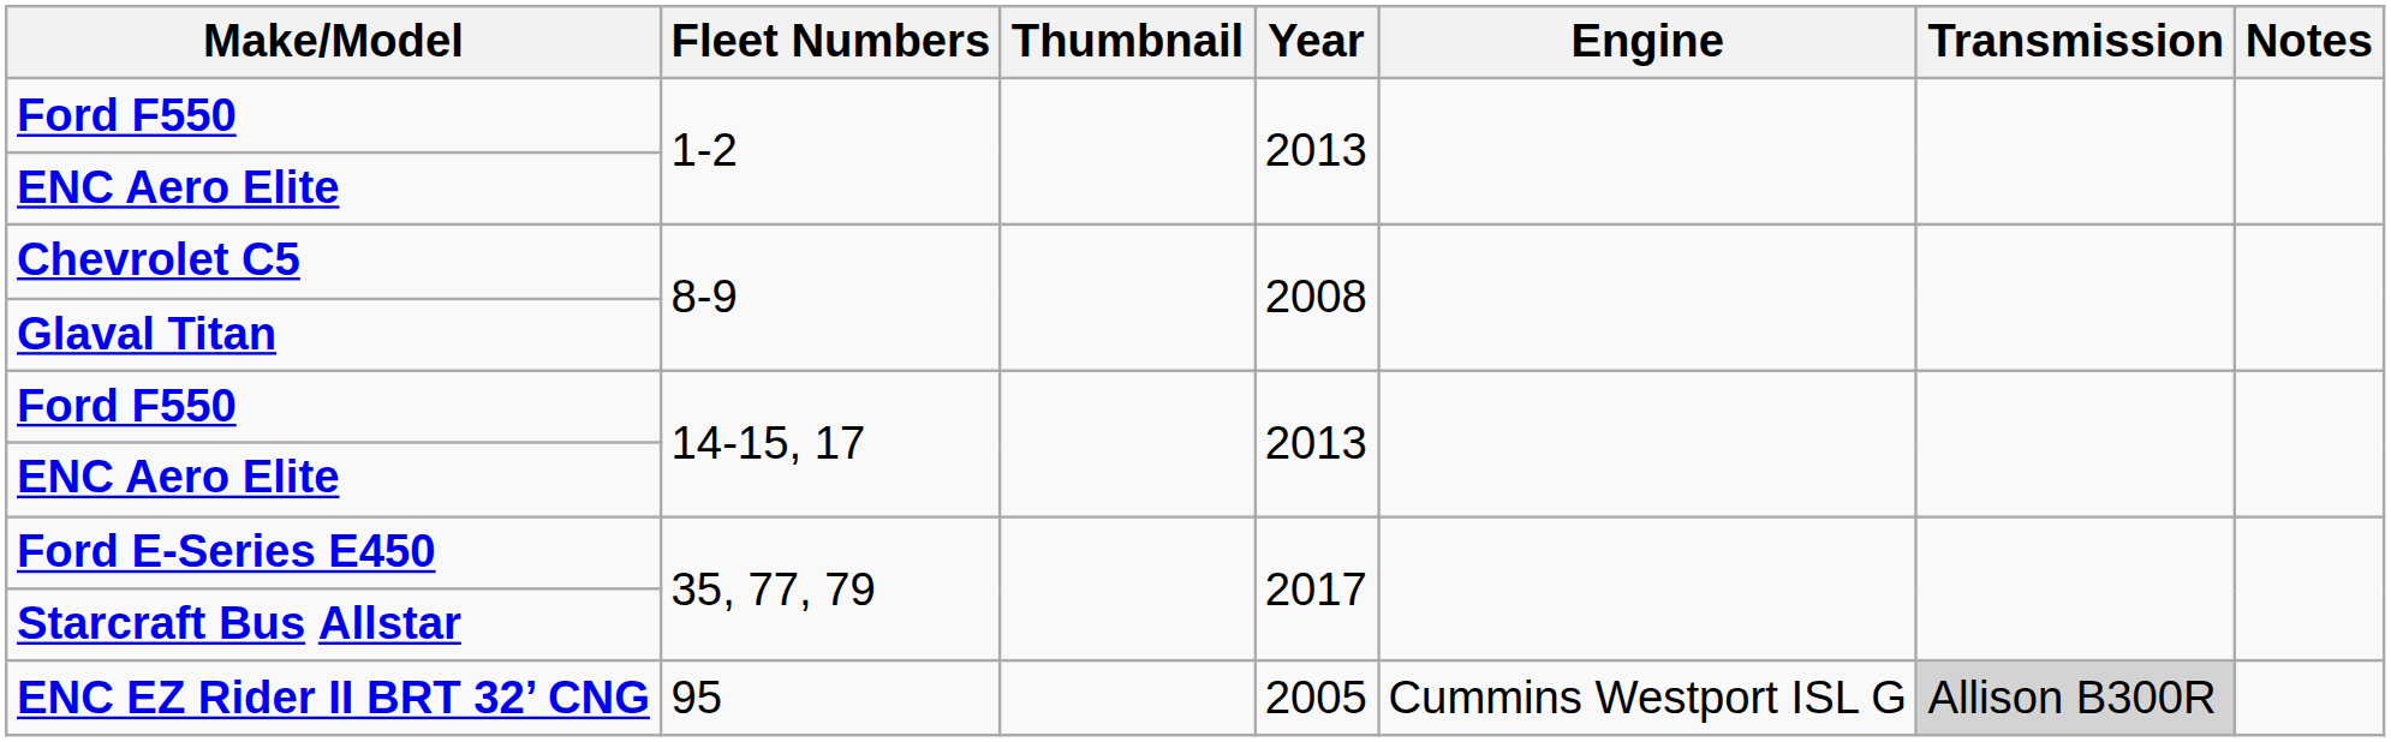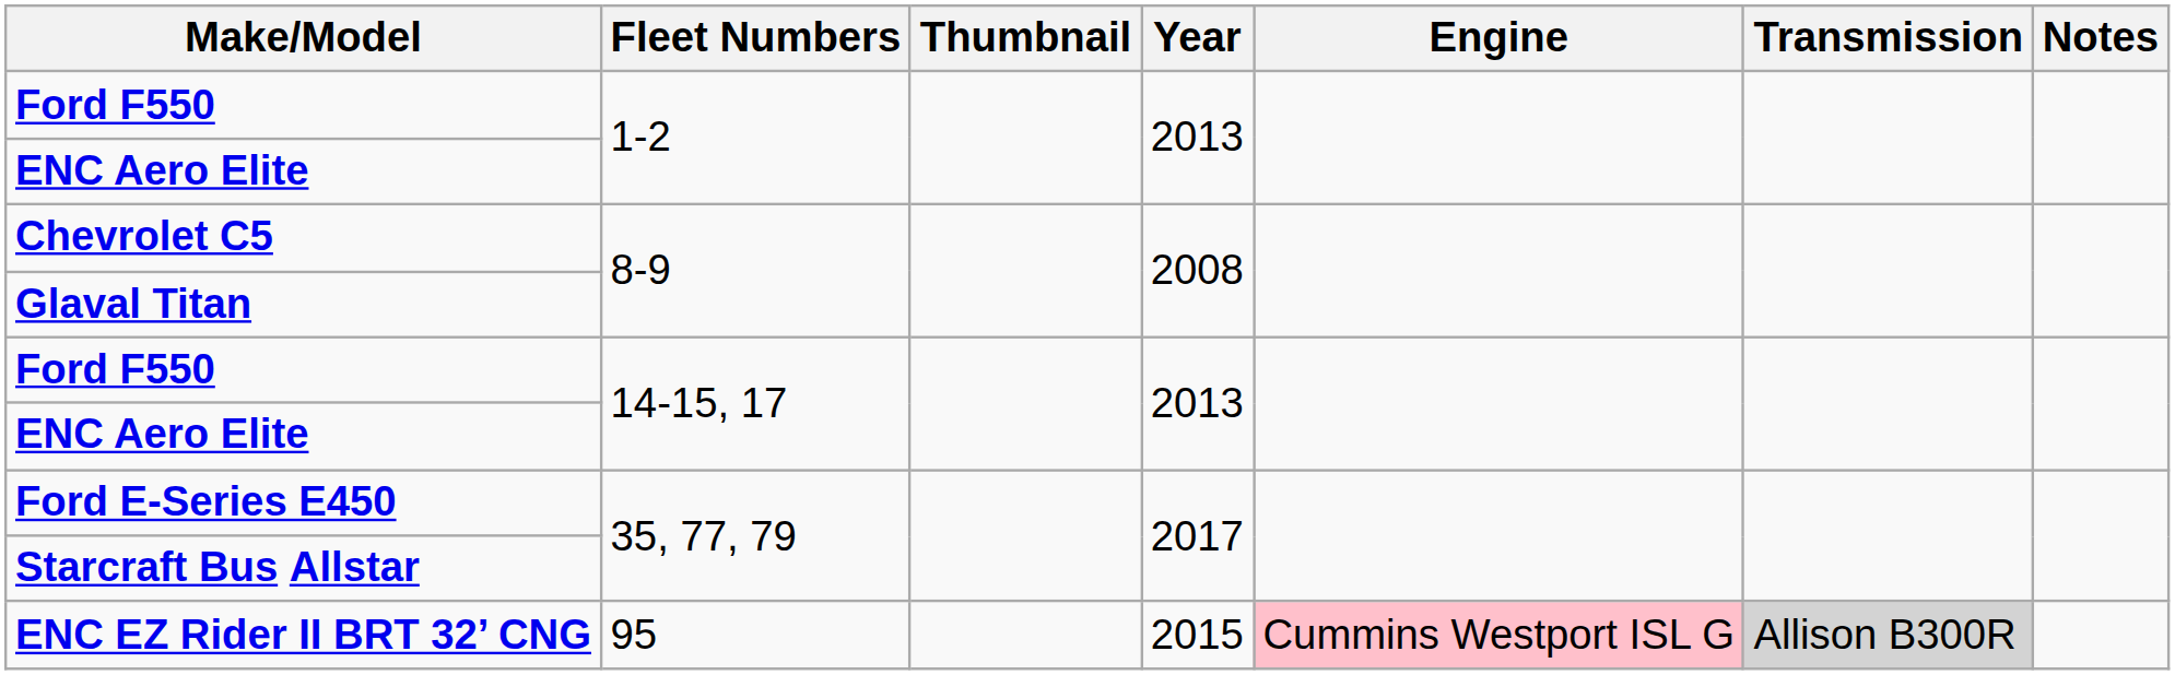ENC EZ Rider II BRT 32’ CNG | Year: 2005 -> 2015
ENC EZ Rider II BRT 32’ CNG | Engine: no background -> pink background
